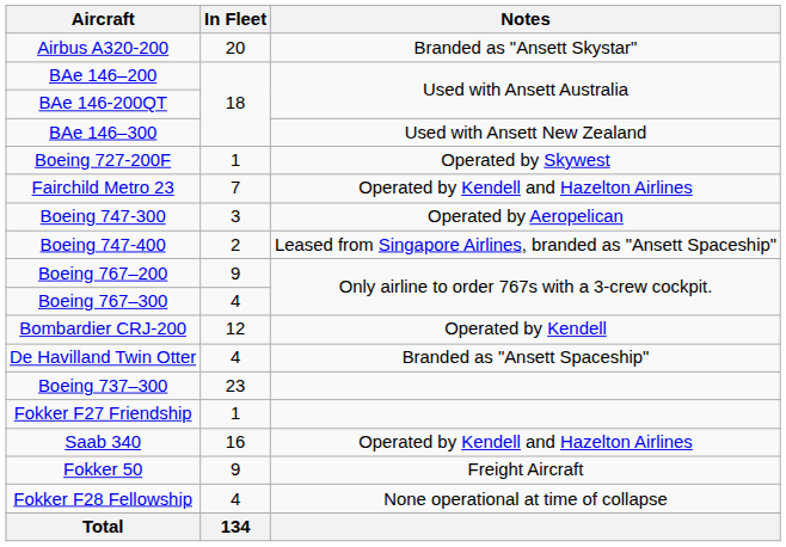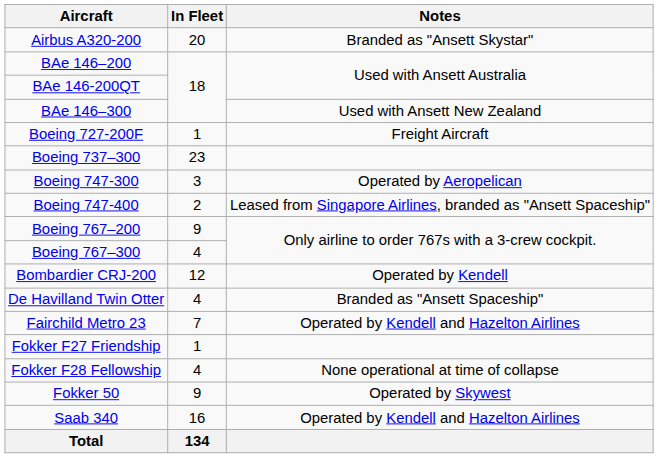Boeing 727-200F | Notes: Operated by Skywest -> Freight Aircraft
rows swapped: Boeing 737–300 <-> Fairchild Metro 23
rows swapped: Fokker F28 Fellowship <-> Saab 340
Fokker 50 | Notes: Freight Aircraft -> Operated by Skywest
